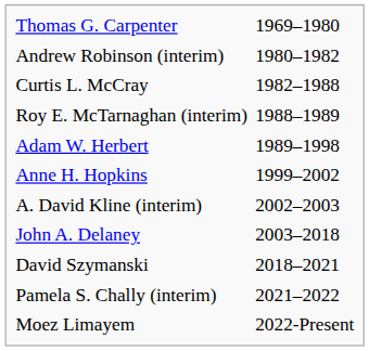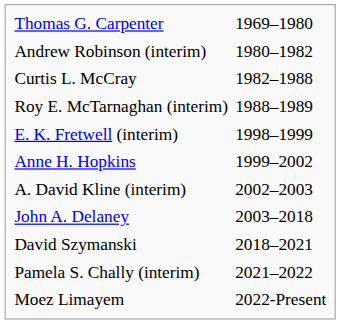- row: Adam W. Herbert | 1989–1998
+ row: E. K. Fretwell (interim) | 1998–1999
